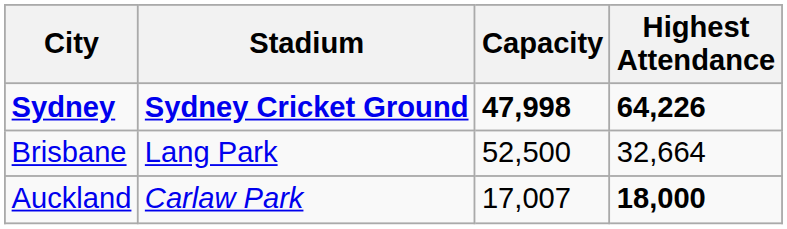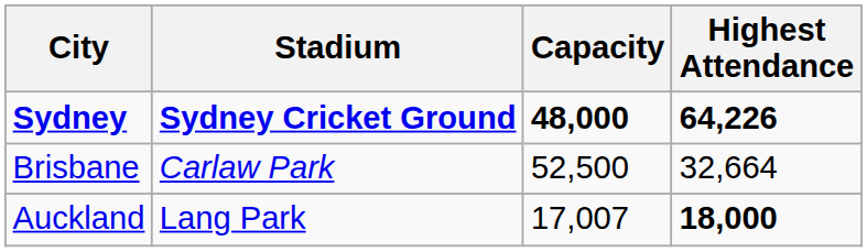Sydney | Capacity: 47,998 -> 48,000
Brisbane | Stadium: Lang Park -> Carlaw Park
Auckland | Stadium: Carlaw Park -> Lang Park
